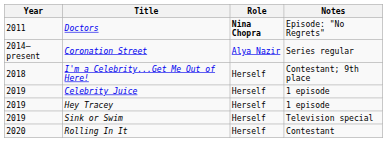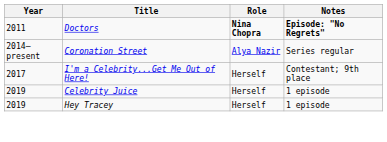Doctors | Notes: normal -> bold
I'm a Celebrity...Get Me Out of Here! | Year: 2018 -> 2017
- row: 2019 | Sink or Swim | Herself | Television special
- row: 2020 | Rolling In It | Herself | Contestant
